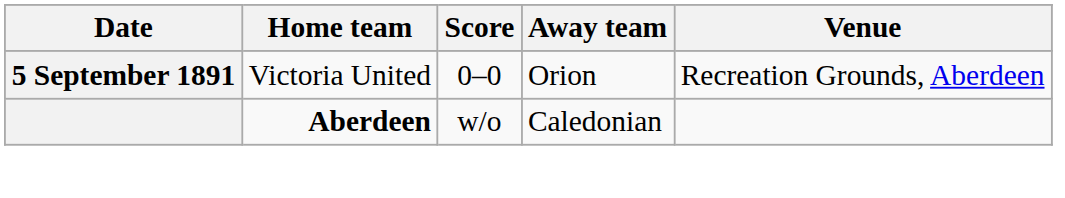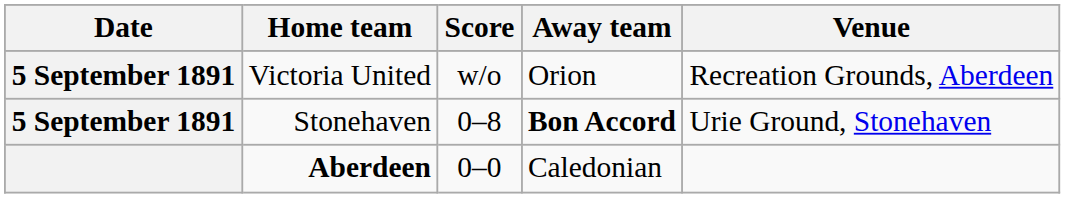Victoria United | Score: 0–0 -> w/o
+ row: 5 September 1891 | Stonehaven | 0–8 | Bon Accord | Urie Ground, Stonehaven
Aberdeen | Score: w/o -> 0–0
